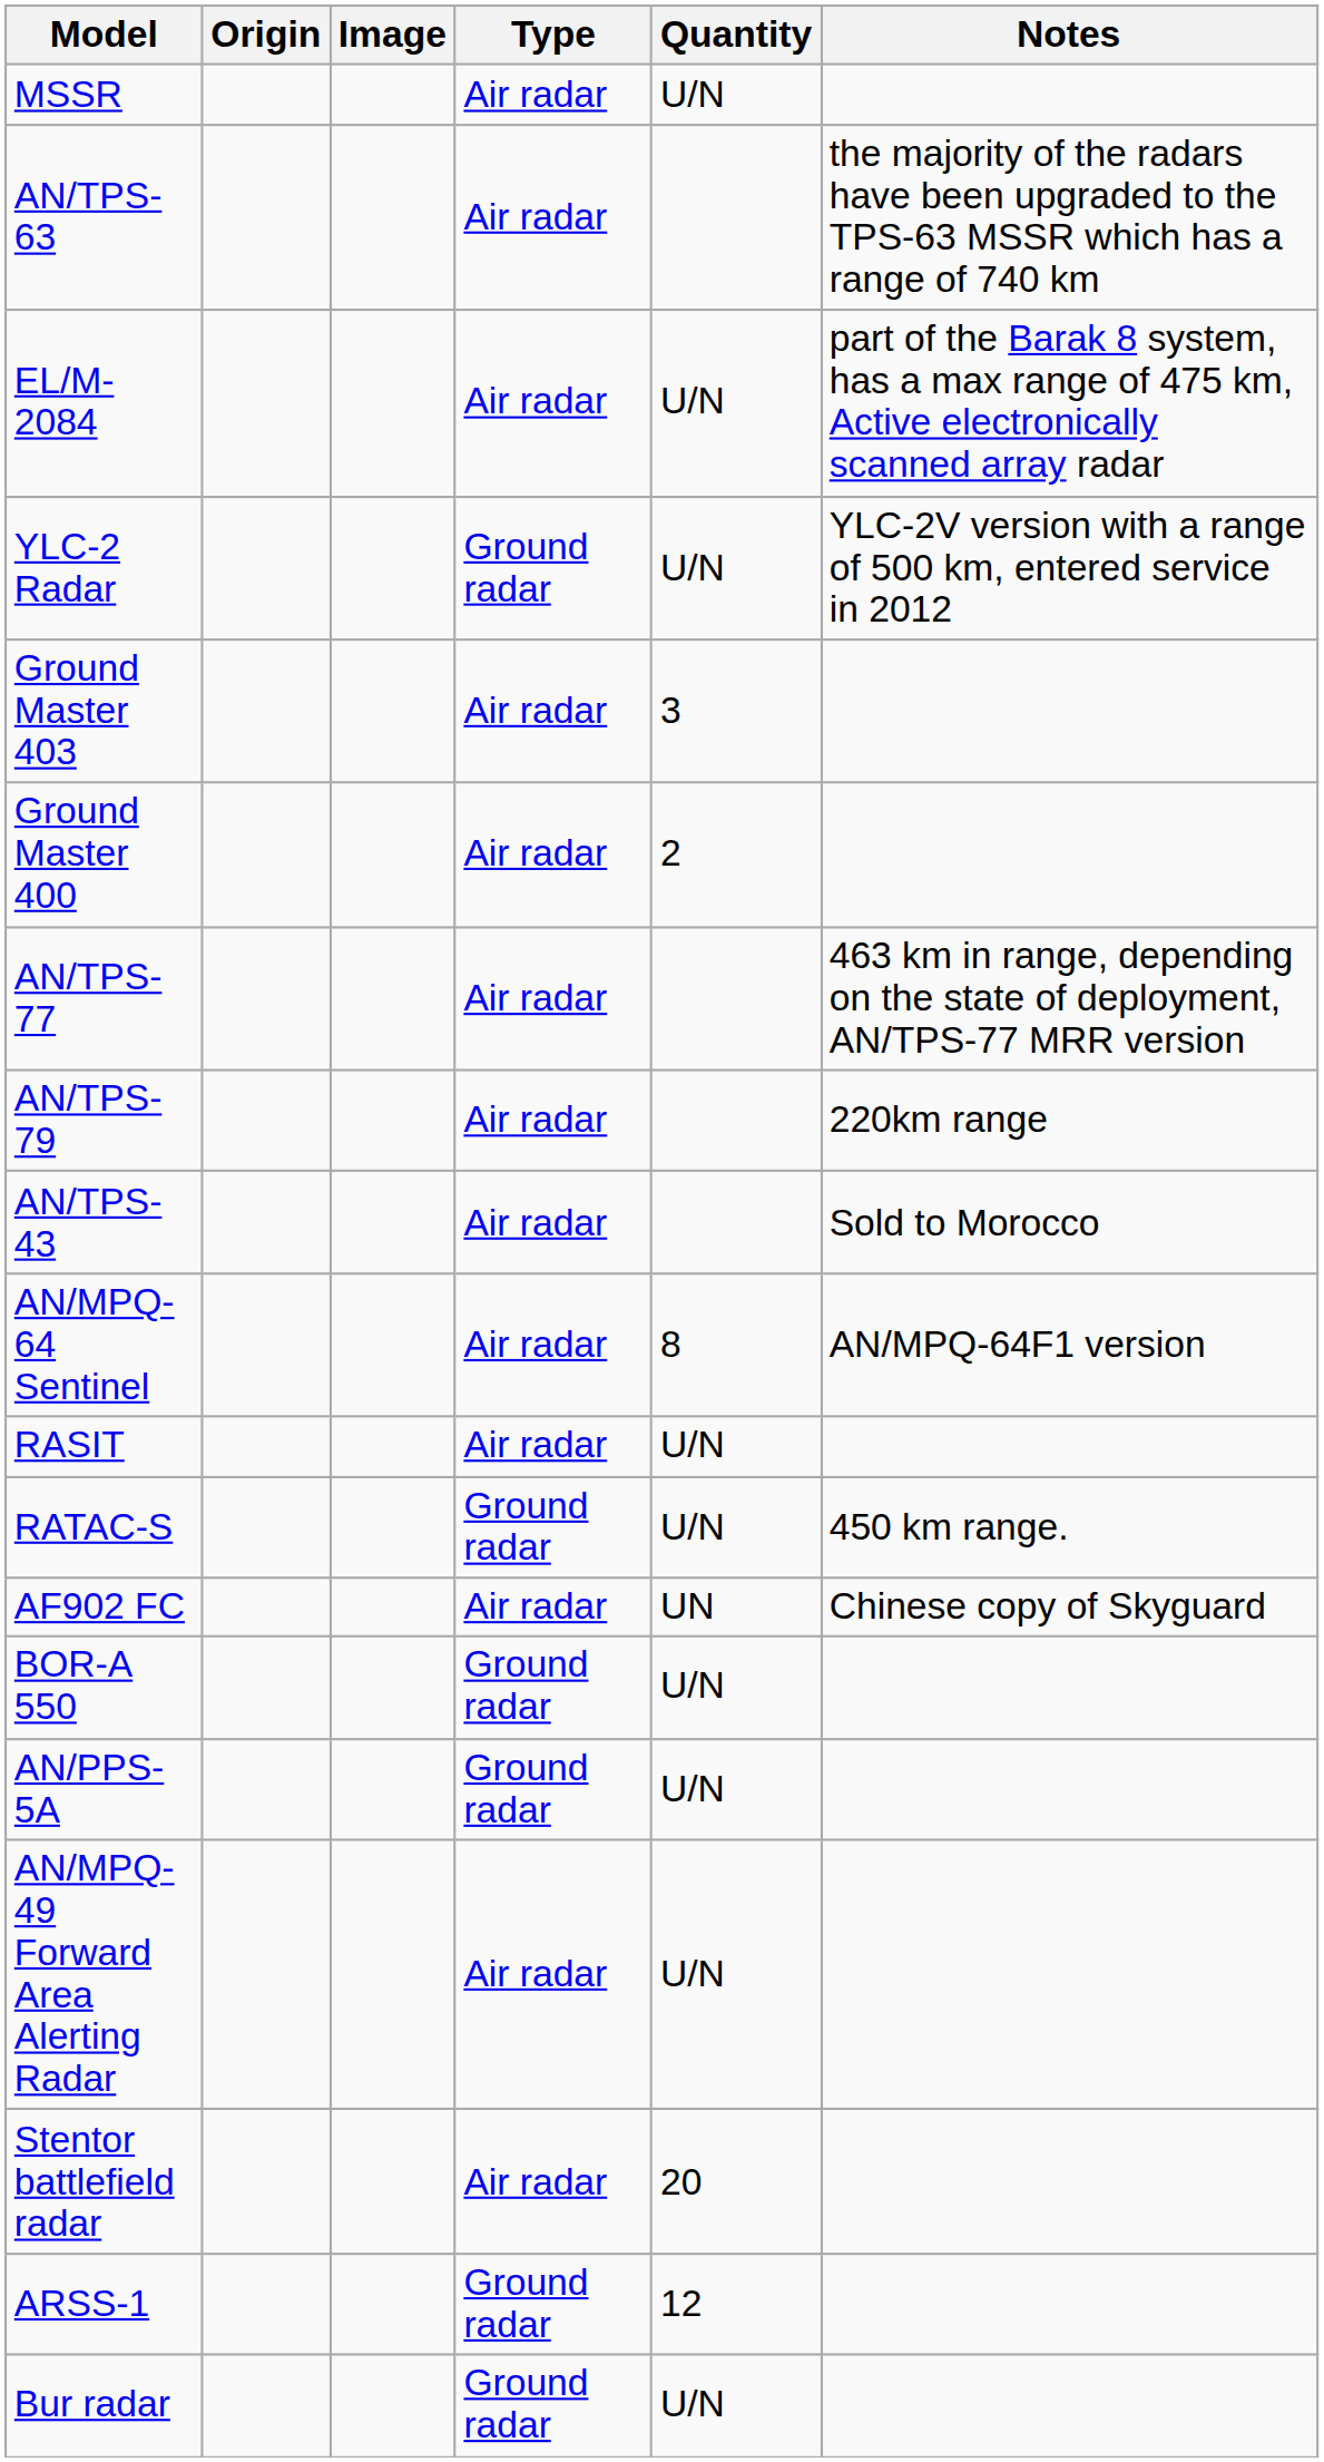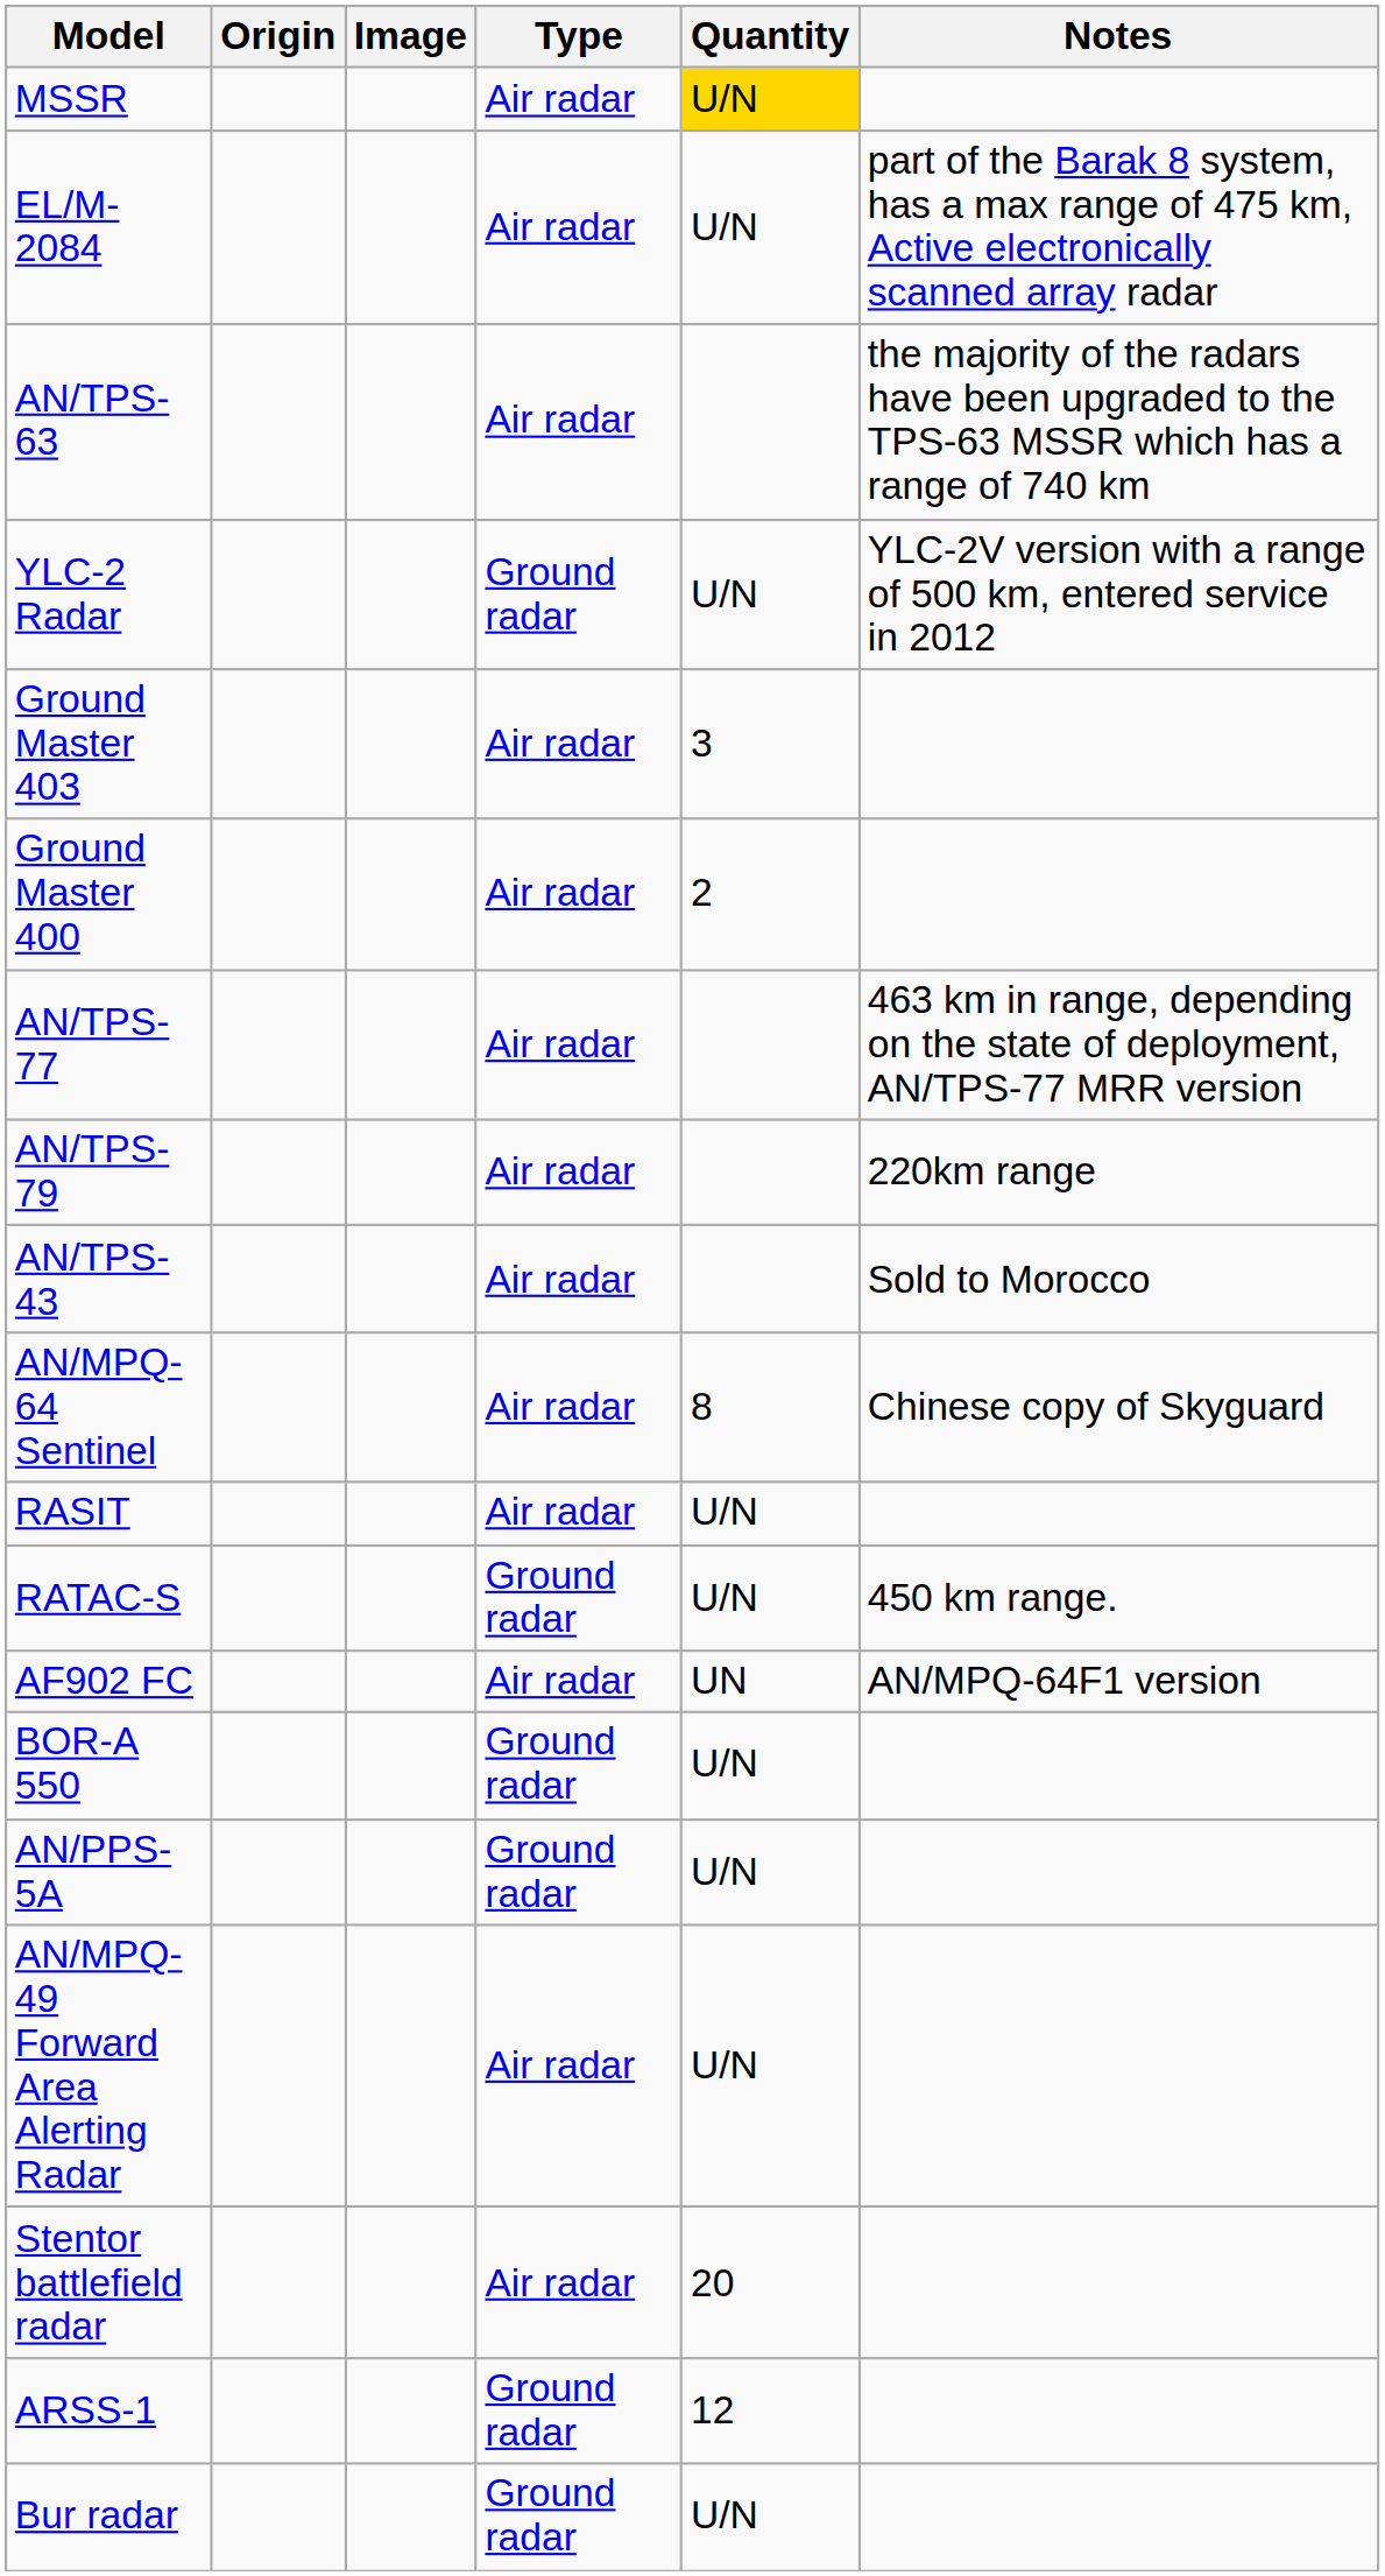MSSR | Quantity: no background -> gold background
rows swapped: AN/TPS-63 <-> EL/M-2084
AN/MPQ-64 Sentinel | Notes: AN/MPQ-64F1 version -> Chinese copy of Skyguard
AF902 FC | Notes: Chinese copy of Skyguard -> AN/MPQ-64F1 version
